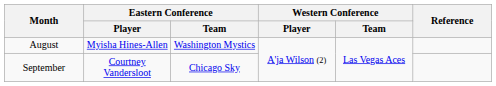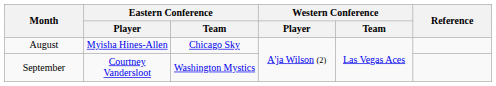August | Eastern Conference / Team: Washington Mystics -> Chicago Sky
September | Eastern Conference / Team: Chicago Sky -> Washington Mystics
